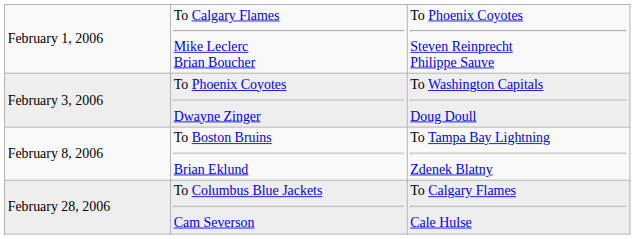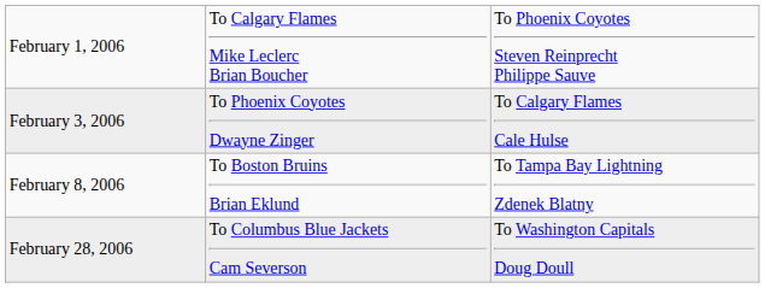February 3, 2006 | column 3: To Washington Capitals Doug Doull -> To Calgary Flames Cale Hulse
February 28, 2006 | column 3: To Calgary Flames Cale Hulse -> To Washington Capitals Doug Doull
